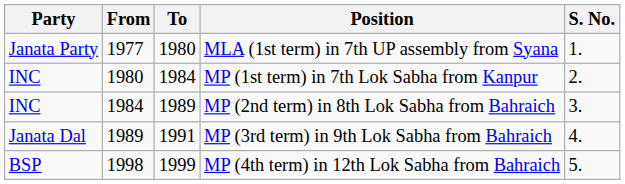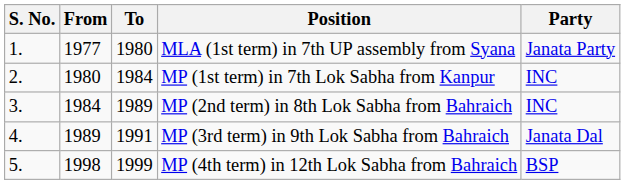columns swapped: S. No. <-> Party
